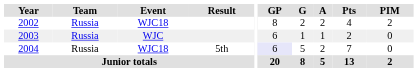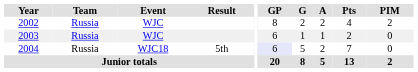2002 | Event: WJC18 -> WJC
